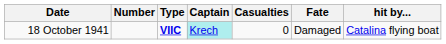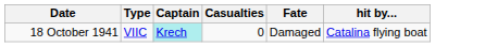- column: Number
18 October 1941 | Type: bold -> normal
